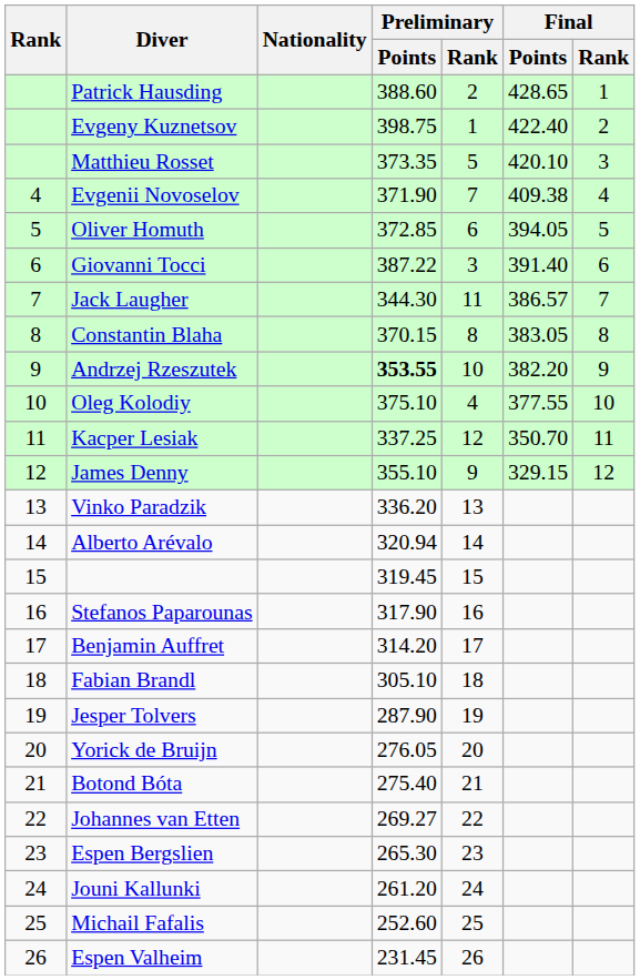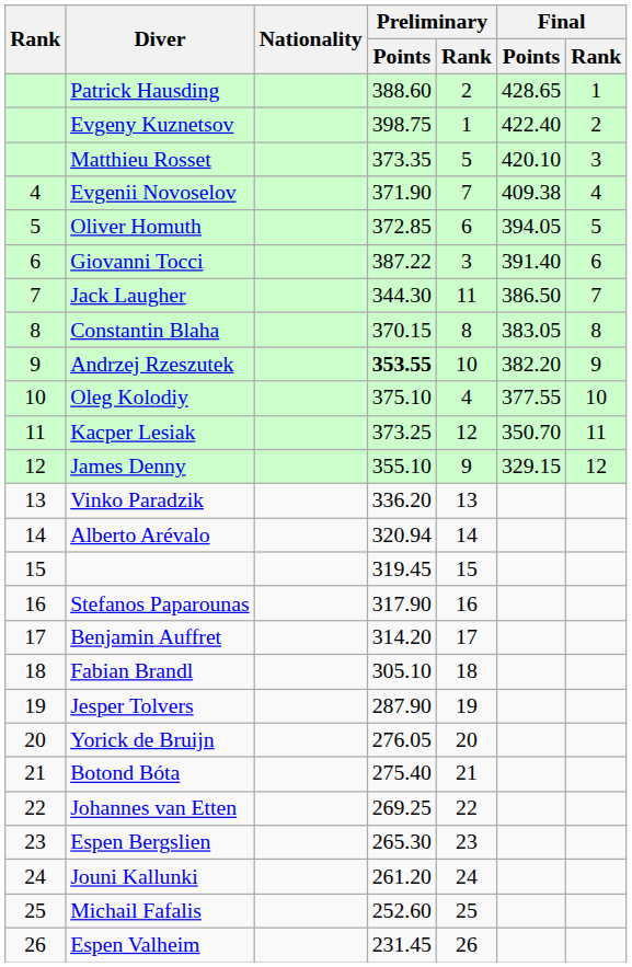Jack Laugher | Final / Points: 386.57 -> 386.50
Kacper Lesiak | Preliminary / Points: 337.25 -> 373.25
Johannes van Etten | Preliminary / Points: 269.27 -> 269.25
